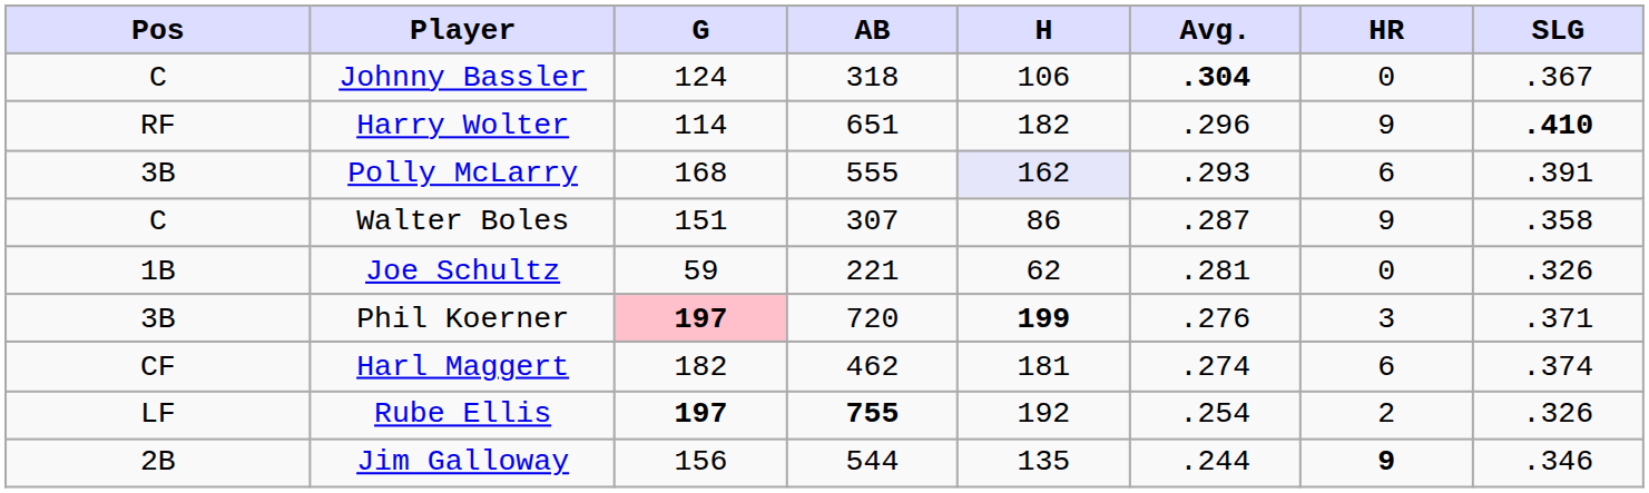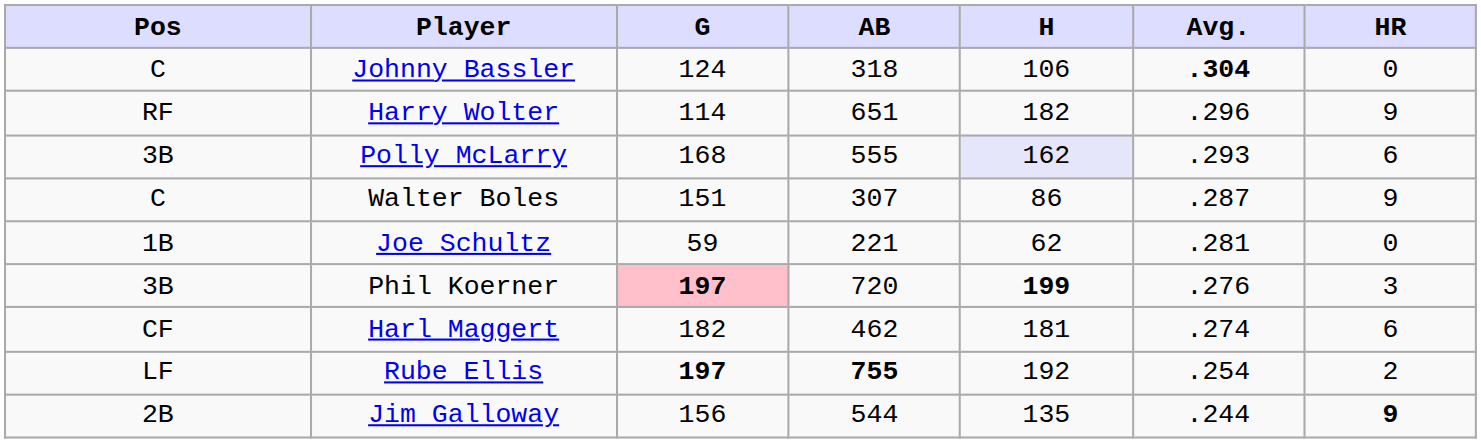- column: SLG | .367 | .410 | .391 | .358 | .326 | .371 | .374 | .326 | .346
